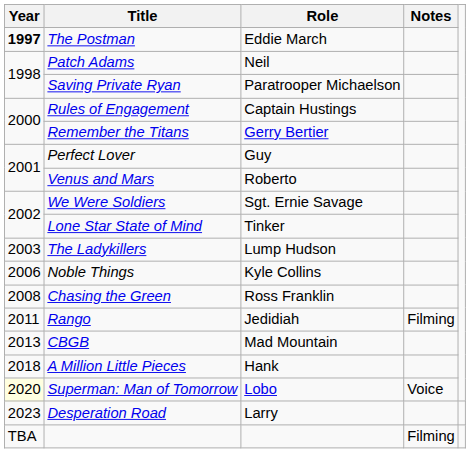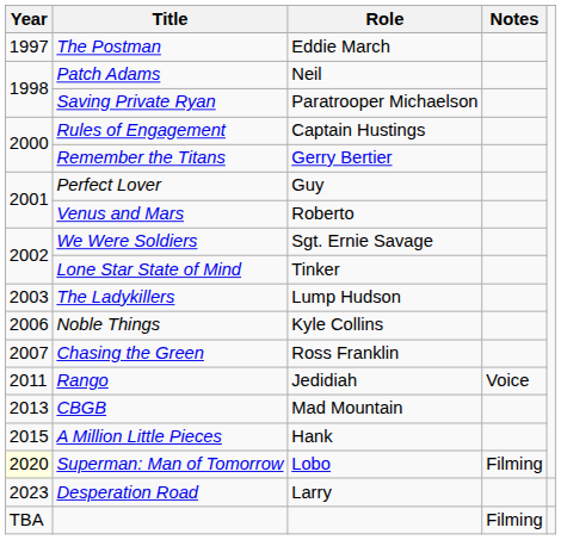The Postman | Year: bold -> normal
Chasing the Green | Year: 2008 -> 2007
Rango | Notes: Filming -> Voice
A Million Little Pieces | Year: 2018 -> 2015
Superman: Man of Tomorrow | Notes: Voice -> Filming
